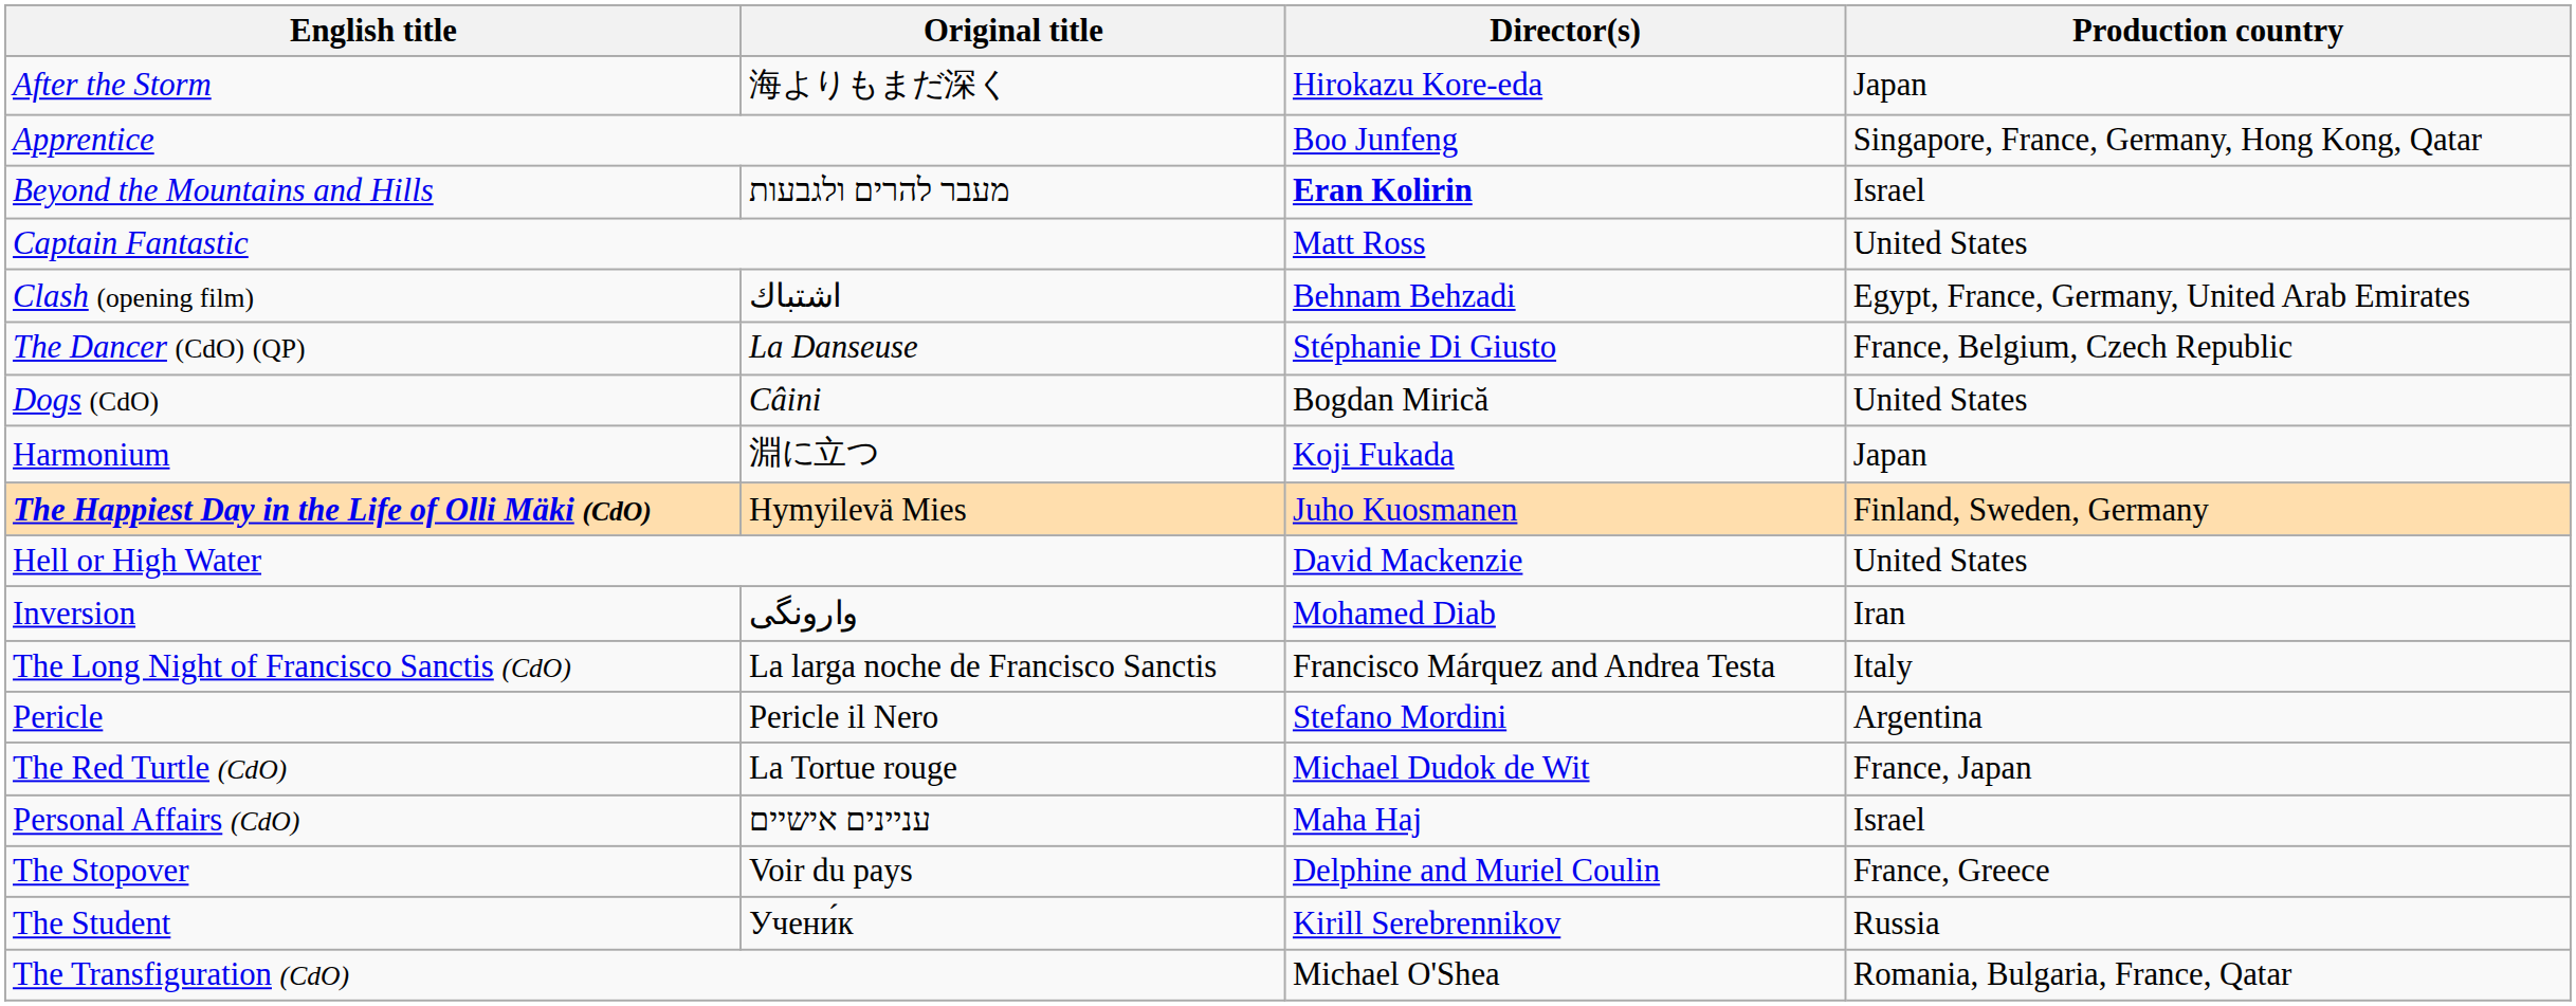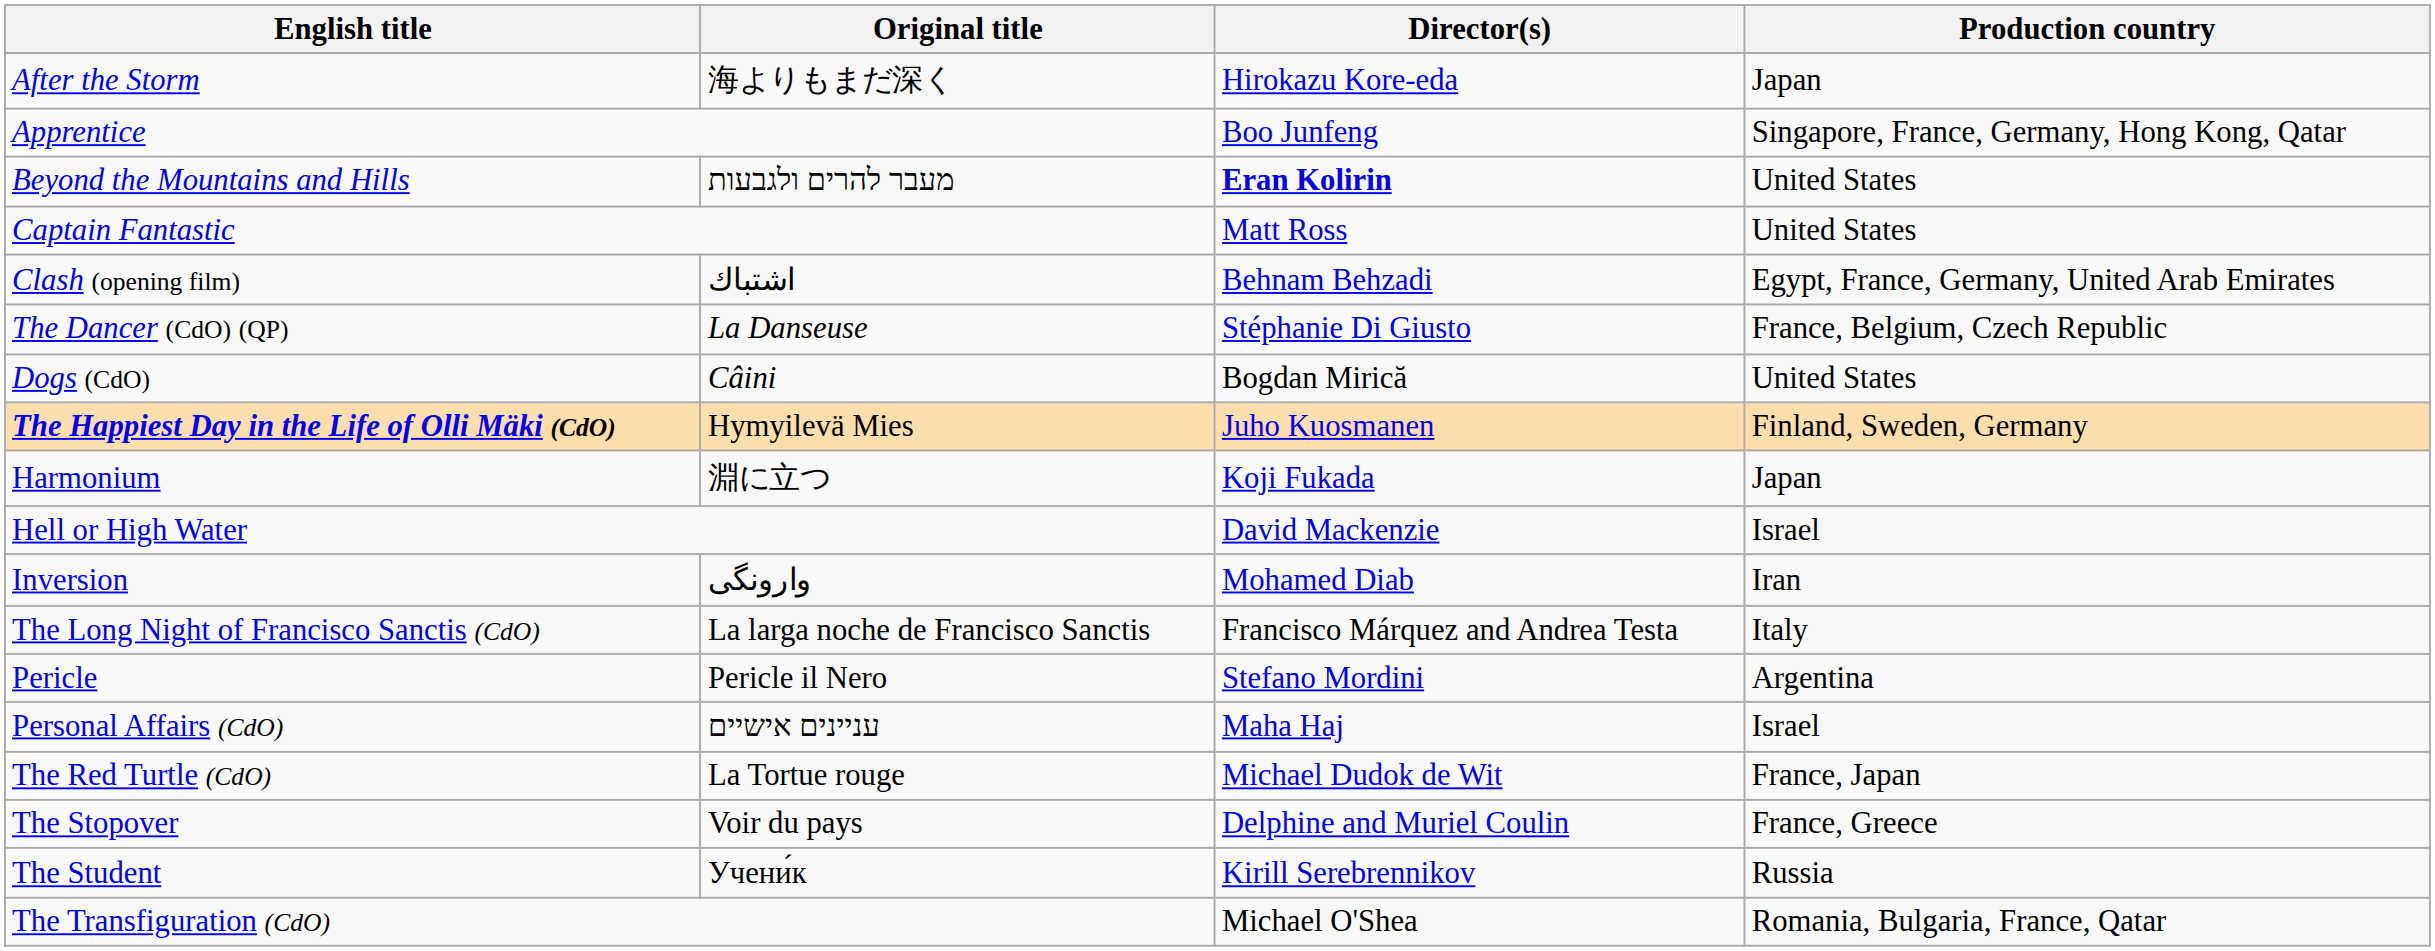Beyond the Mountains and Hills | Production country: Israel -> United States
rows swapped: The Happiest Day in the Life of Olli Mäki (CdO) <-> Harmonium
Hell or High Water | Production country: United States -> Israel
rows swapped: Personal Affairs (CdO) <-> The Red Turtle (CdO)
